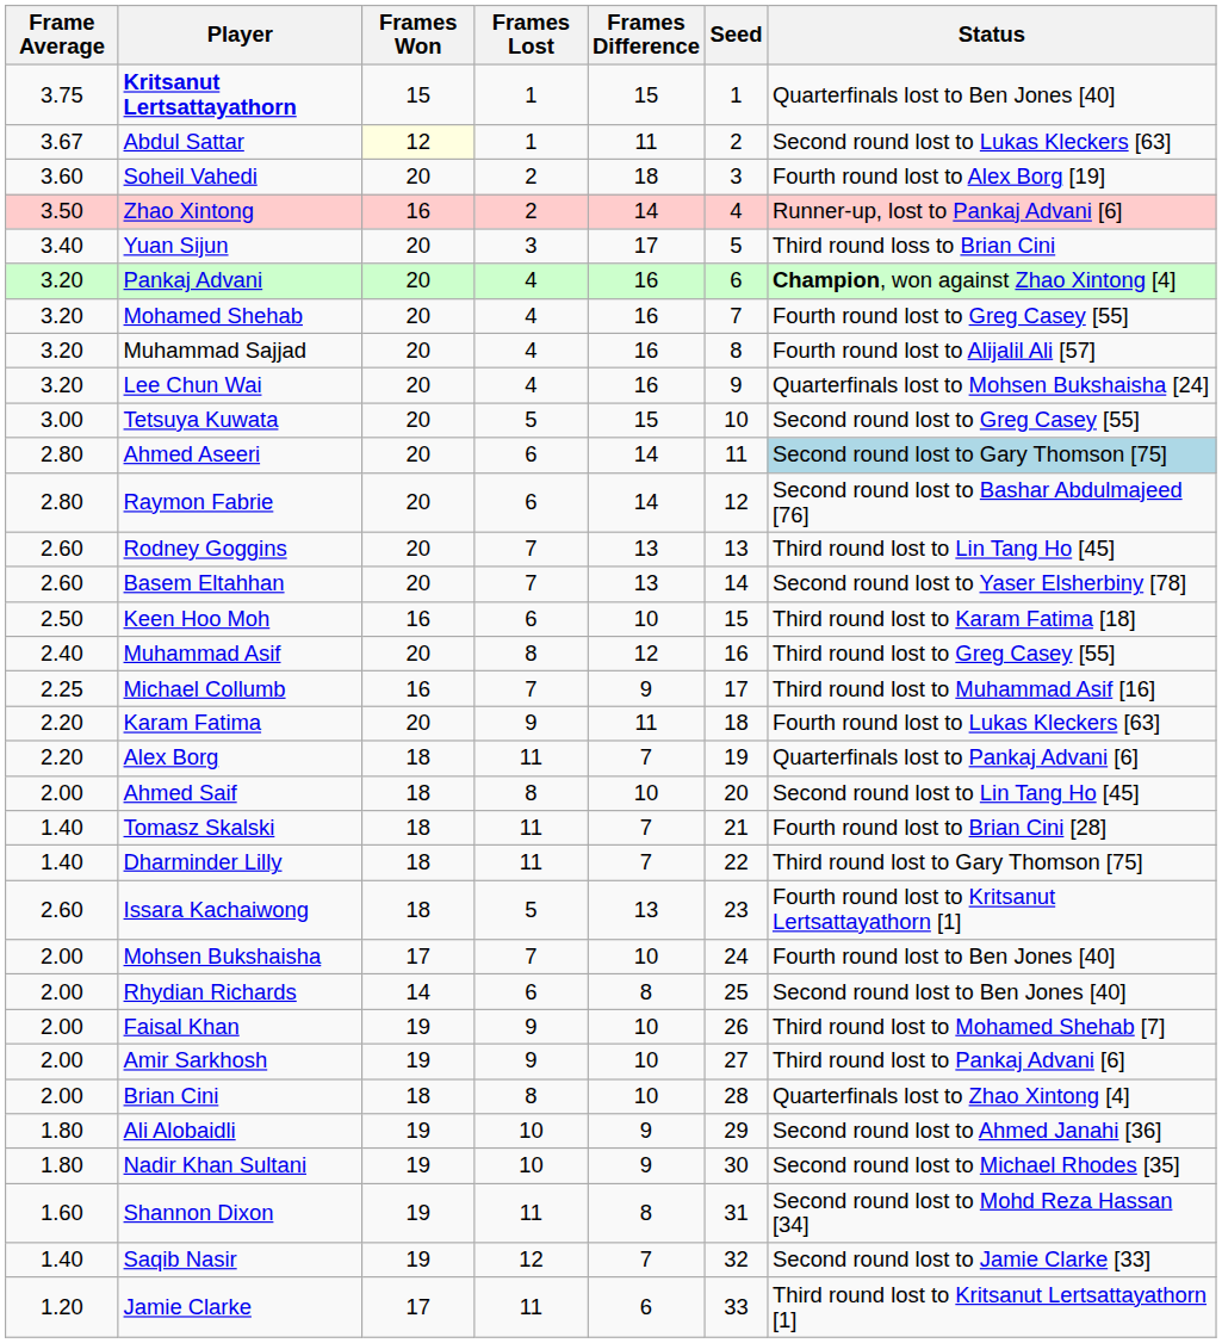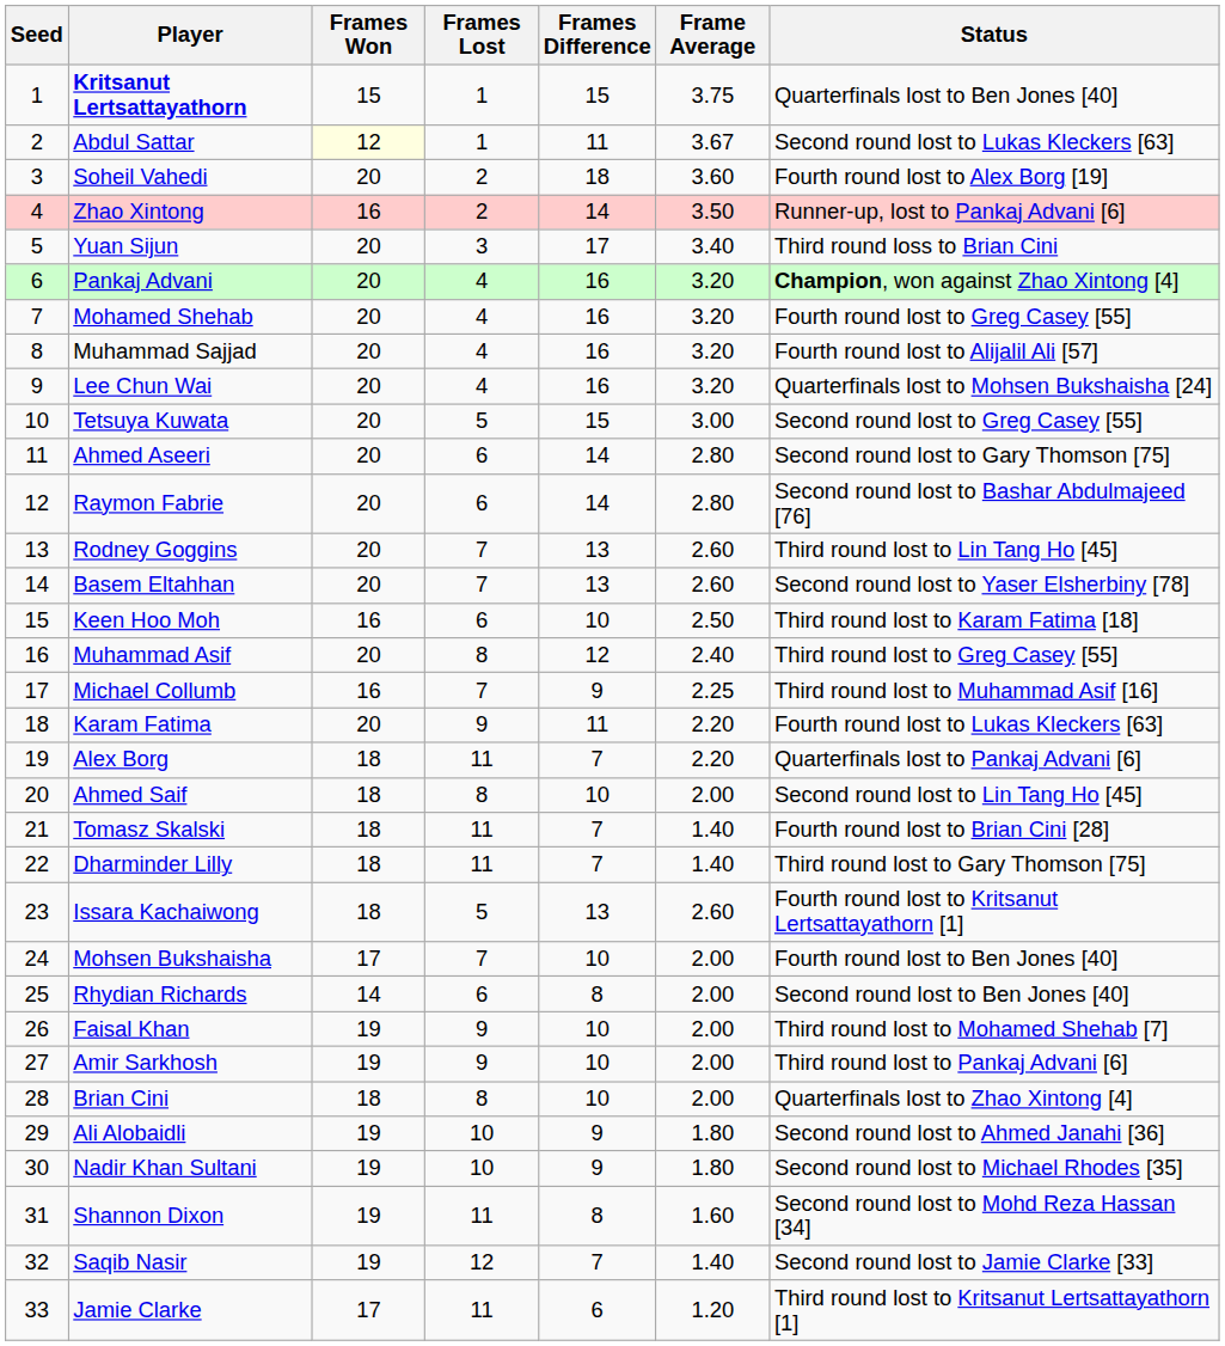columns swapped: Seed <-> Frame Average
Ahmed Aseeri | Status: lightblue background -> no background
